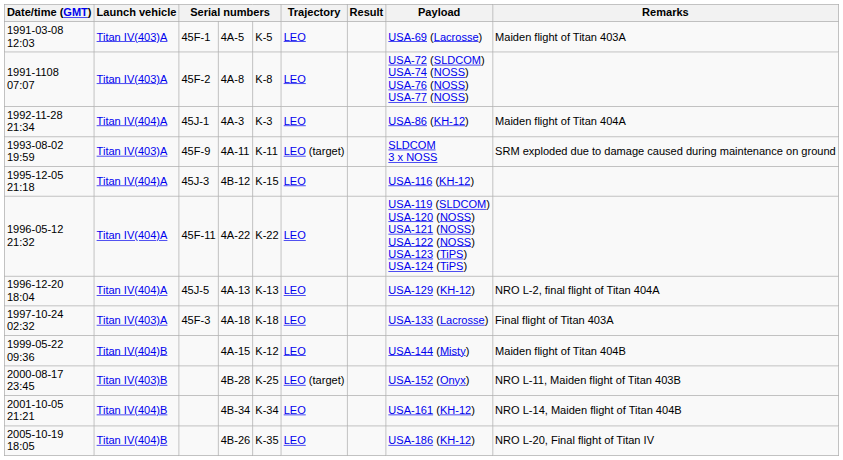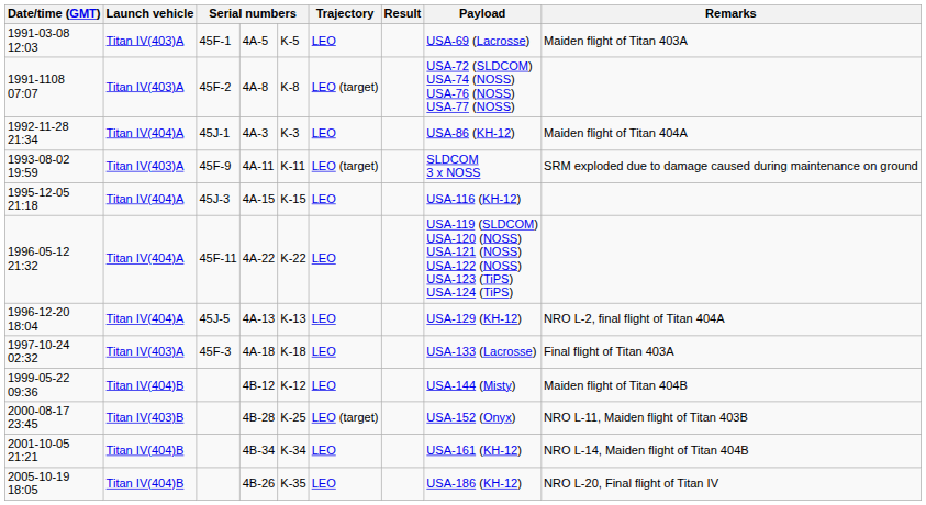1991-1108 07:07 | Trajectory: LEO -> LEO (target)
1995-12-05 21:18 | column 4: 4B-12 -> 4A-15
1999-05-22 09:36 | column 4: 4A-15 -> 4B-12
